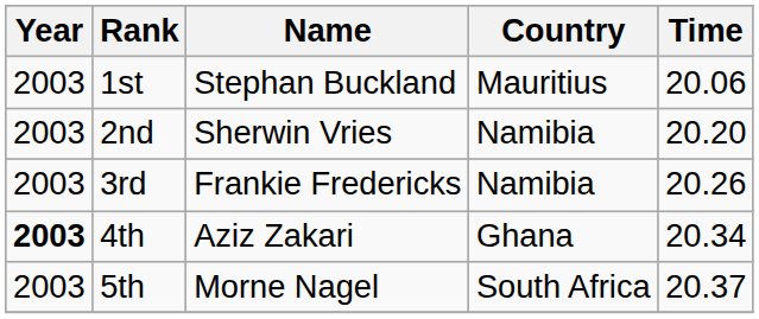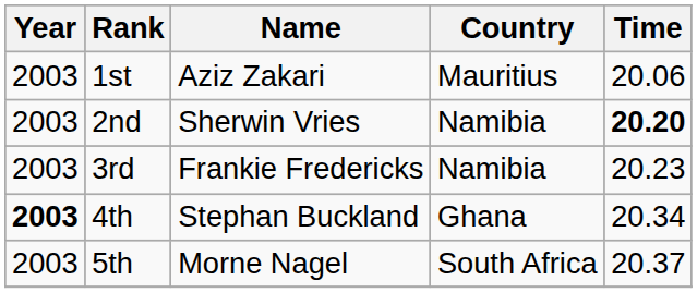1st | Name: Stephan Buckland -> Aziz Zakari
2nd | Time: normal -> bold
3rd | Time: 20.26 -> 20.23
4th | Name: Aziz Zakari -> Stephan Buckland
